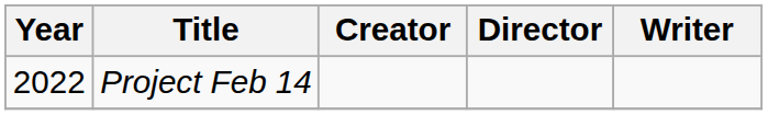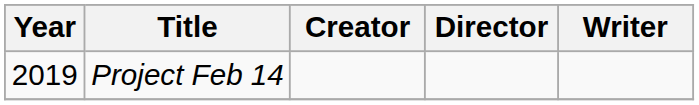Project Feb 14 | Year: 2022 -> 2019
